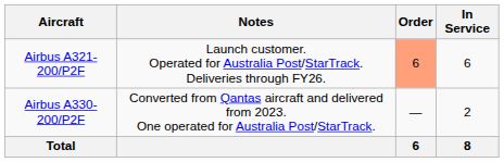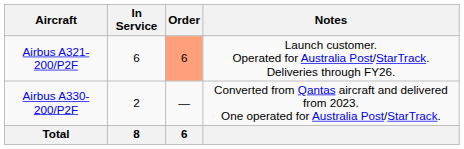columns swapped: In Service <-> Notes
